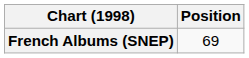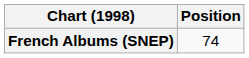French Albums (SNEP) | Position: 69 -> 74
